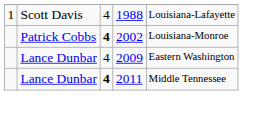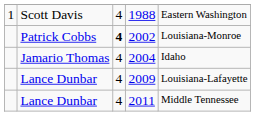1988 | column 5: Louisiana-Lafayette -> Eastern Washington
+ row: Jamario Thomas | 4 | 2004 | Idaho
2009 | column 5: Eastern Washington -> Louisiana-Lafayette
2011 | column 3: bold -> normal
